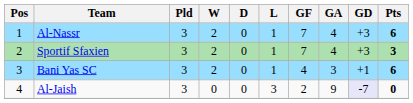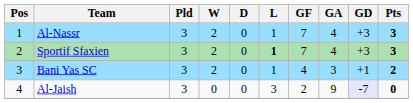Al-Nassr | Pts: 6 -> 3
Sportif Sfaxien | L: normal -> bold
Bani Yas SC | Pts: 6 -> 2
